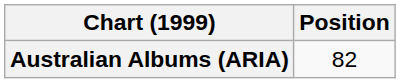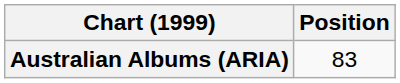Australian Albums (ARIA) | Position: 82 -> 83
